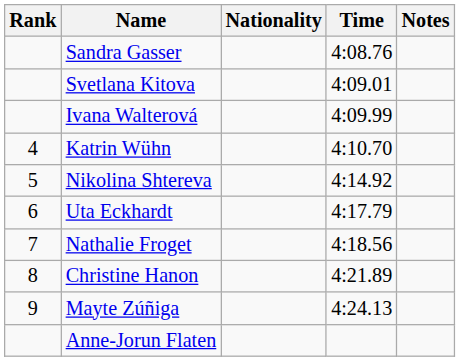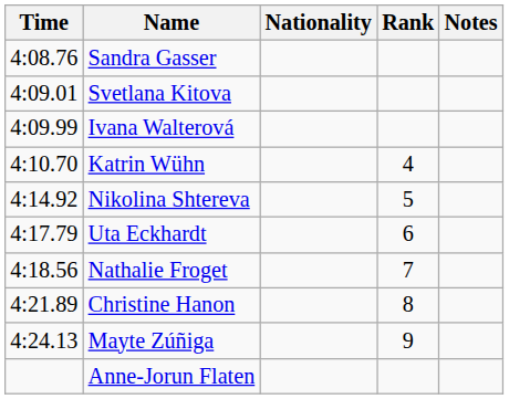columns swapped: Rank <-> Time
